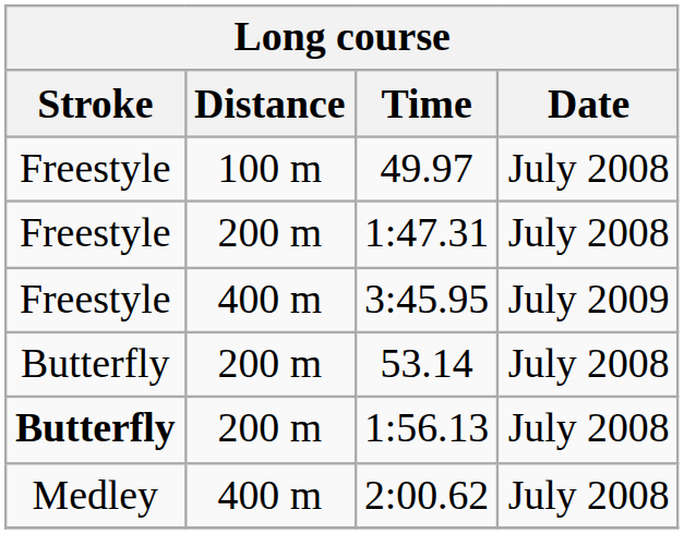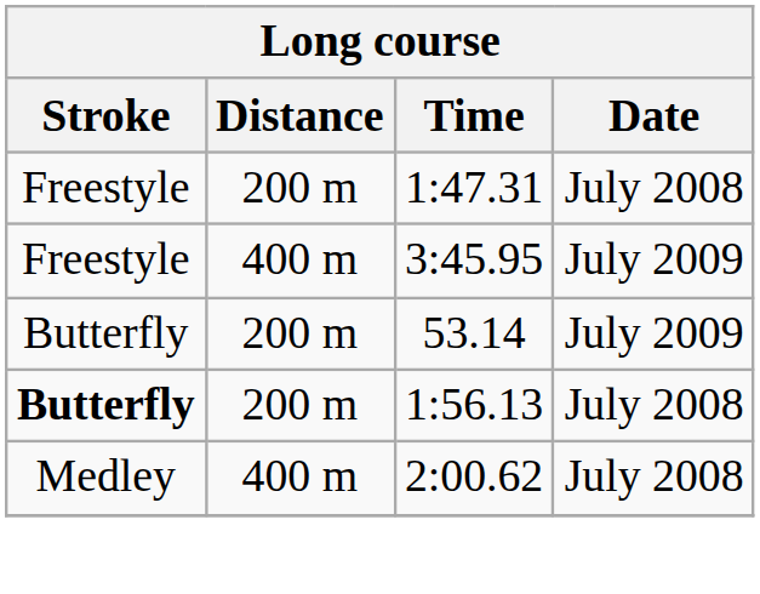- row: Freestyle | 100 m | 49.97 | July 2008
53.14 | Date: July 2008 -> July 2009
